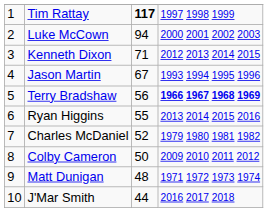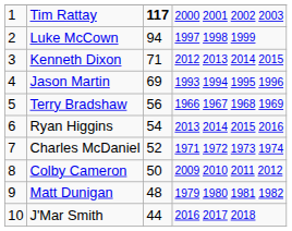Tim Rattay | column 4: 1997 1998 1999 -> 2000 2001 2002 2003
Luke McCown | column 4: 2000 2001 2002 2003 -> 1997 1998 1999
Jason Martin | column 3: 67 -> 69
Terry Bradshaw | column 4: bold -> normal
Ryan Higgins | column 3: 55 -> 54
Charles McDaniel | column 4: 1979 1980 1981 1982 -> 1971 1972 1973 1974
Matt Dunigan | column 4: 1971 1972 1973 1974 -> 1979 1980 1981 1982
